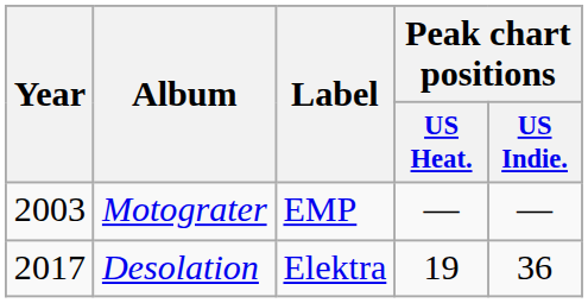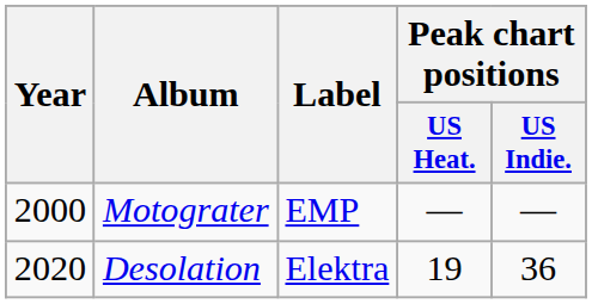Motograter | Year: 2003 -> 2000
Desolation | Year: 2017 -> 2020
